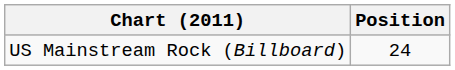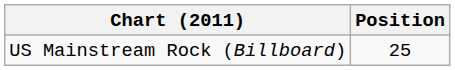US Mainstream Rock (Billboard) | Position: 24 -> 25
